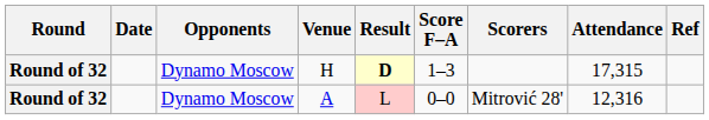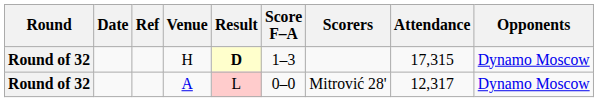columns swapped: Opponents <-> Ref
A | Attendance: 12,316 -> 12,317
